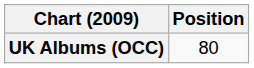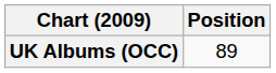UK Albums (OCC) | Position: 80 -> 89
